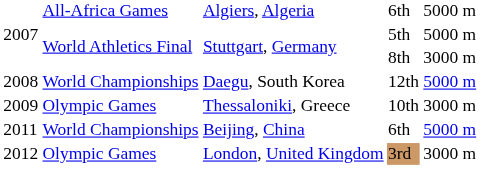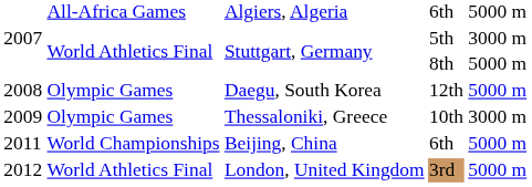5th | column 5: 5000 m -> 3000 m
8th | column 5: 3000 m -> 5000 m
12th | column 2: World Championships -> Olympic Games
3rd | column 2: Olympic Games -> World Athletics Final
3rd | column 5: 3000 m -> 5000 m
